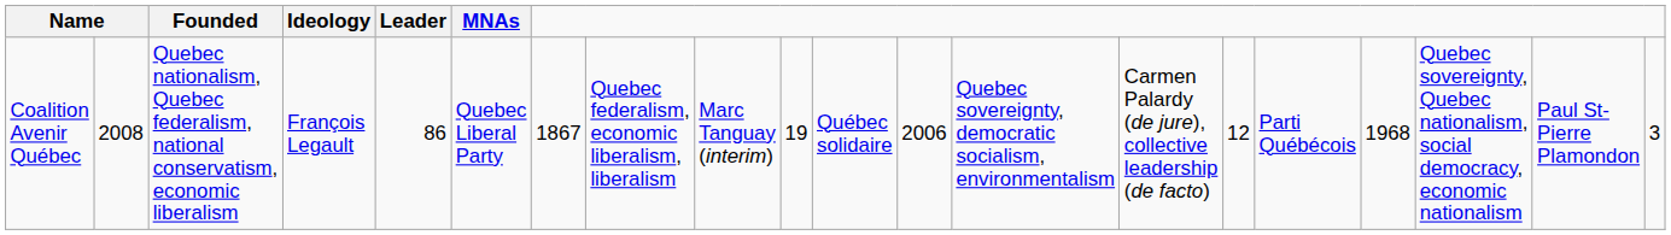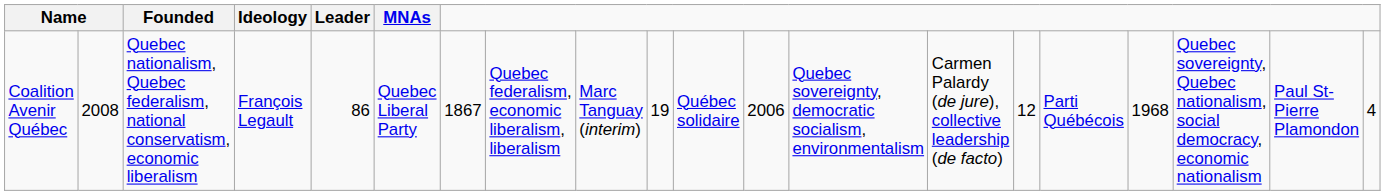Coalition Avenir Québec | column 20: 3 -> 4
